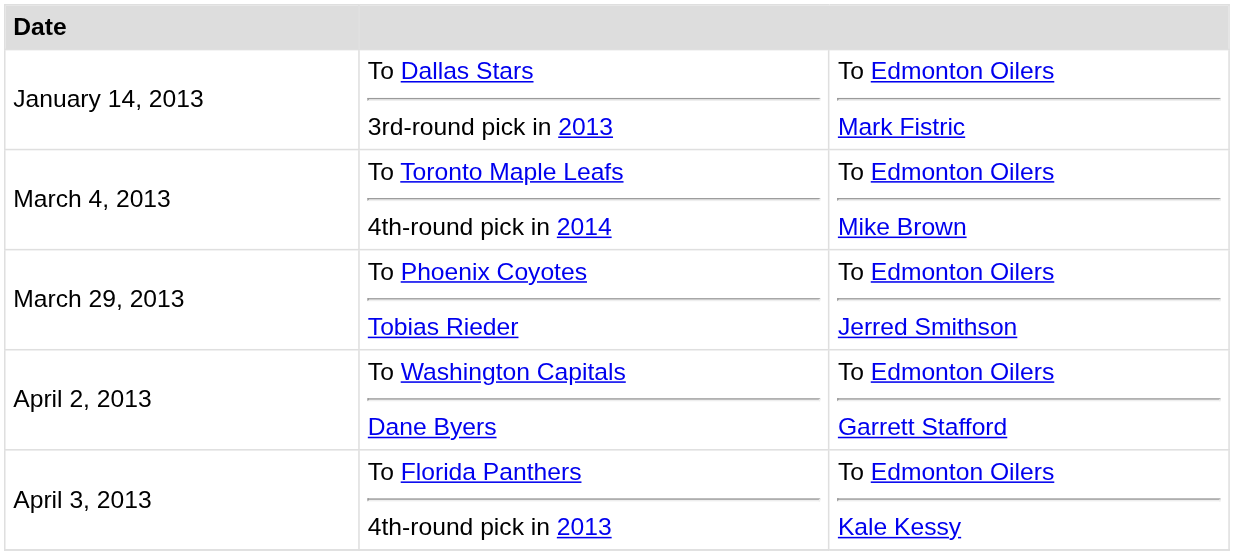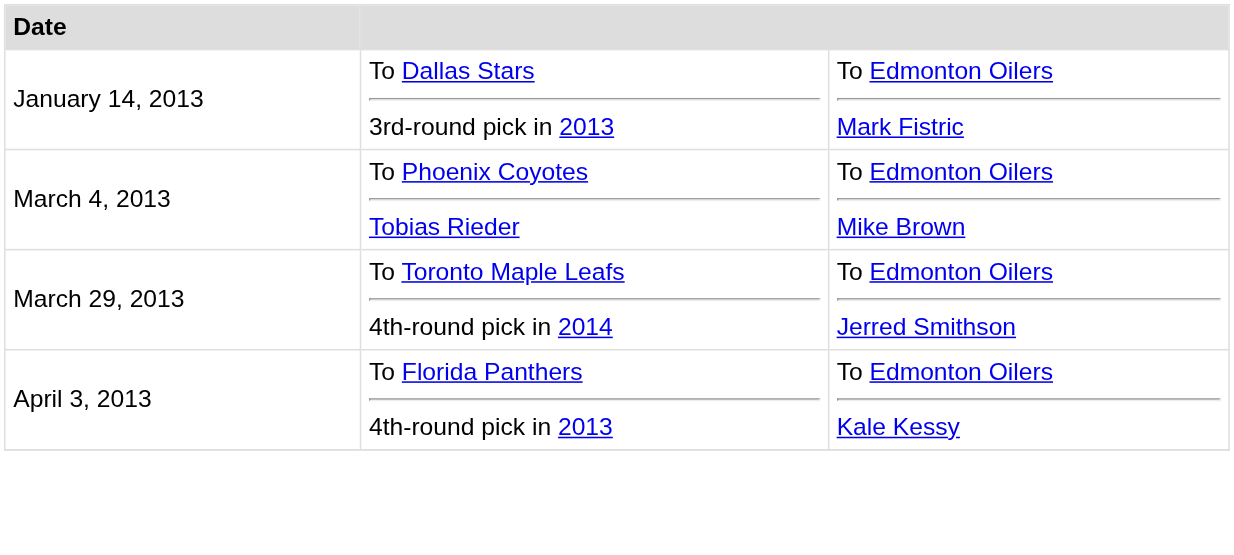March 4, 2013 | column 2: To Toronto Maple Leafs 4th-round pick in 2014 -> To Phoenix Coyotes Tobias Rieder
March 29, 2013 | column 2: To Phoenix Coyotes Tobias Rieder -> To Toronto Maple Leafs 4th-round pick in 2014
- row: April 2, 2013 | To Washington Capitals Dane Byers | To Edmonton Oilers Garrett Stafford
